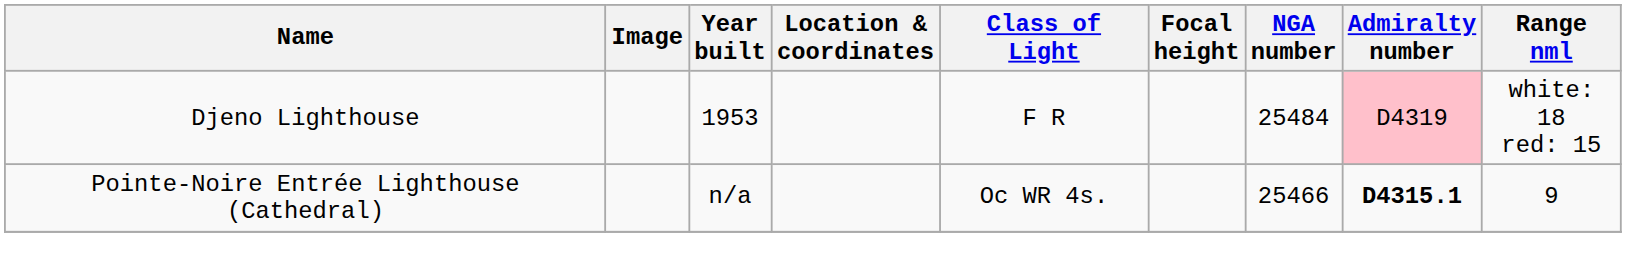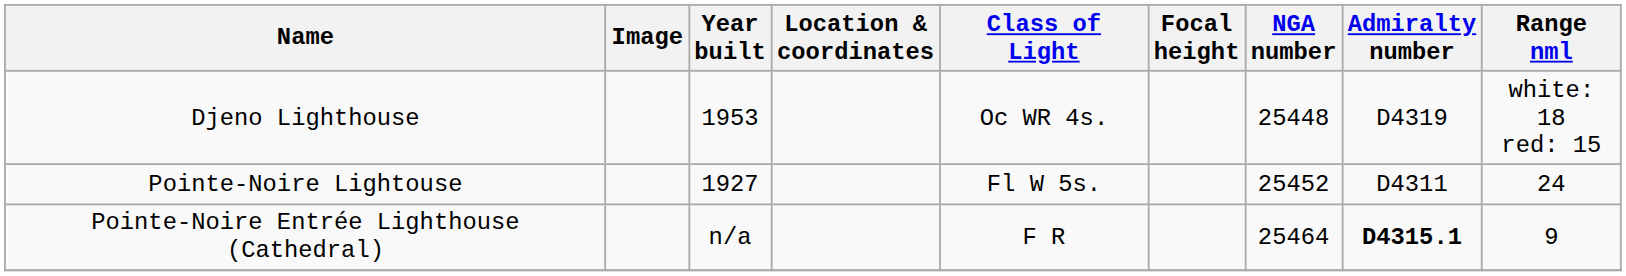Djeno Lighthouse | Class of Light: F R -> Oc WR 4s.
Djeno Lighthouse | NGA number: 25484 -> 25448
Djeno Lighthouse | Admiralty number: pink background -> no background
+ row: Pointe-Noire Lightouse | 1927 | Fl W 5s. | 25452 | D4311 | 24
Pointe-Noire Entrée Lighthouse (Cathedral) | Class of Light: Oc WR 4s. -> F R
Pointe-Noire Entrée Lighthouse (Cathedral) | NGA number: 25466 -> 25464
